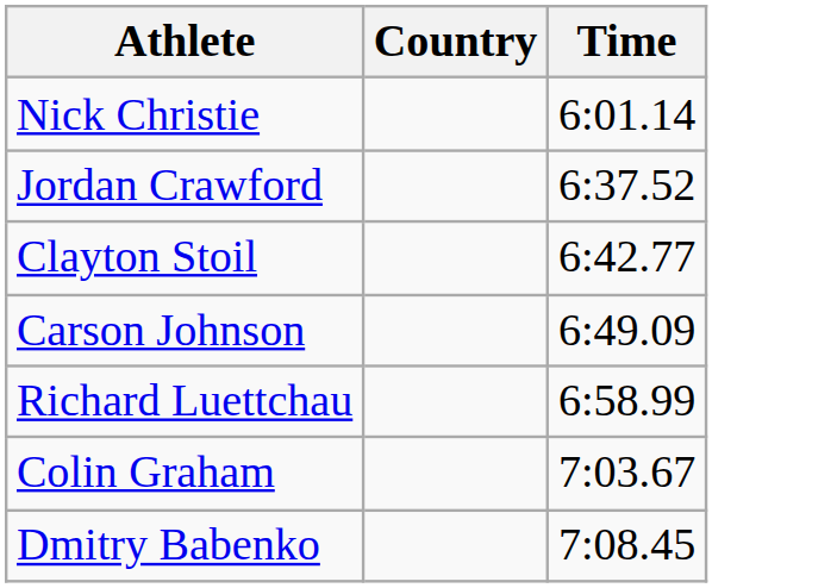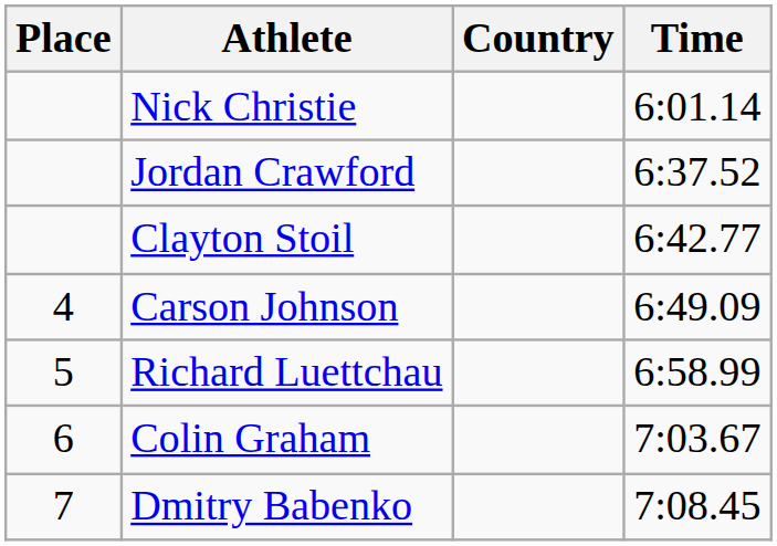+ column: Place | 4 | 5 | 6 | 7
